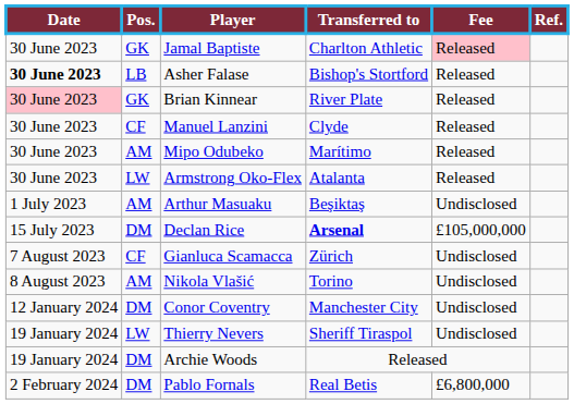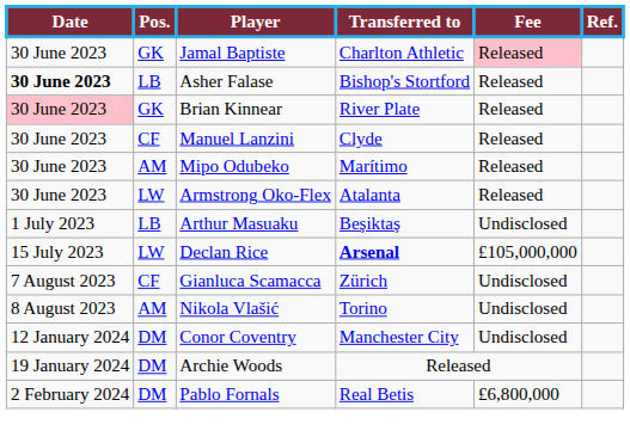Arthur Masuaku | Pos.: AM -> LB
Declan Rice | Pos.: DM -> LW
- row: 19 January 2024 | LW | Thierry Nevers | Sheriff Tiraspol | Undisclosed
